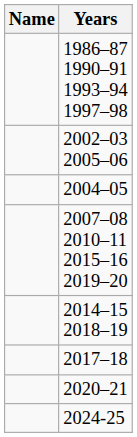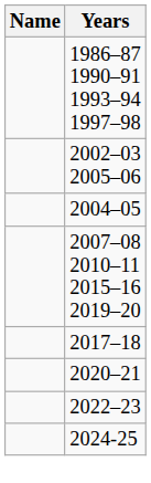- row: 2014–15 2018–19
+ row: 2022–23
